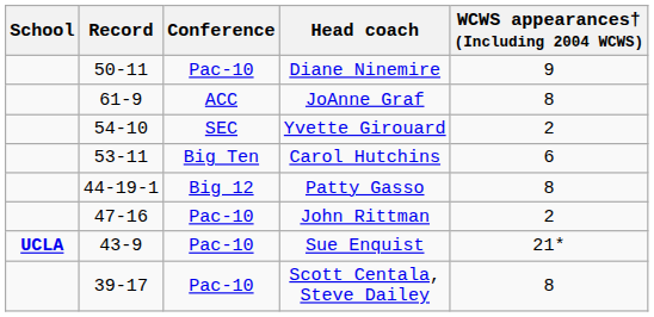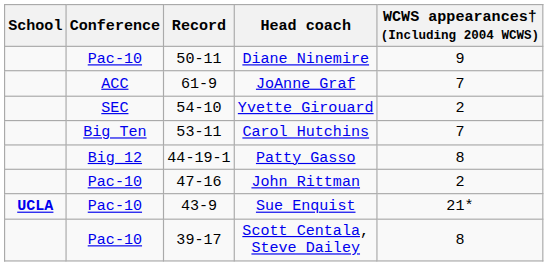columns swapped: Conference <-> Record
JoAnne Graf | WCWS appearances† (Including 2004 WCWS): 8 -> 7
Carol Hutchins | WCWS appearances† (Including 2004 WCWS): 6 -> 7
